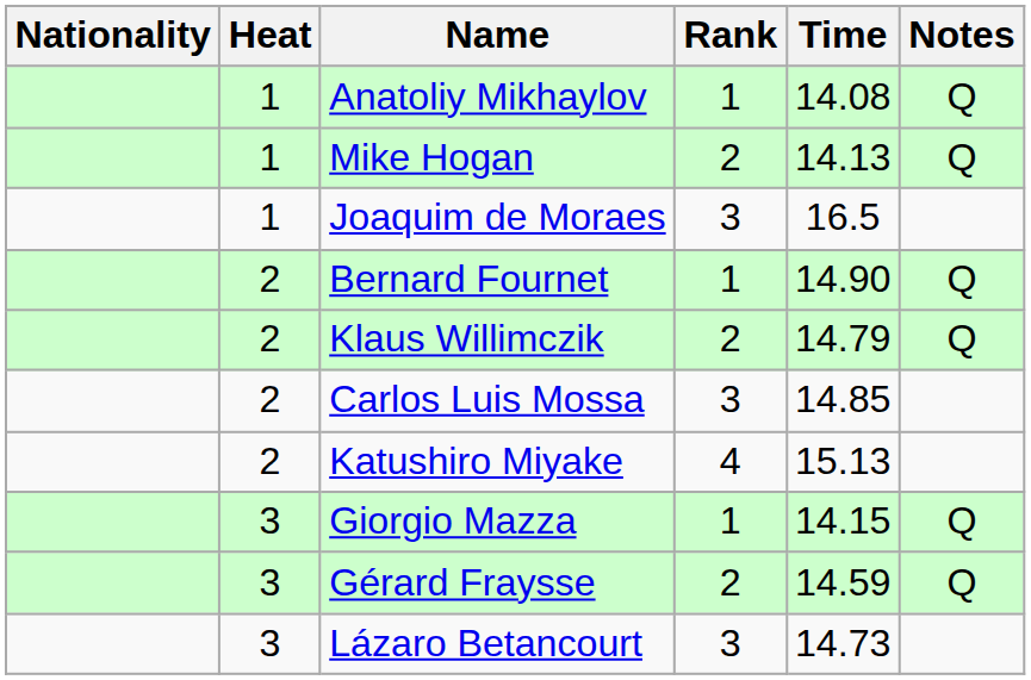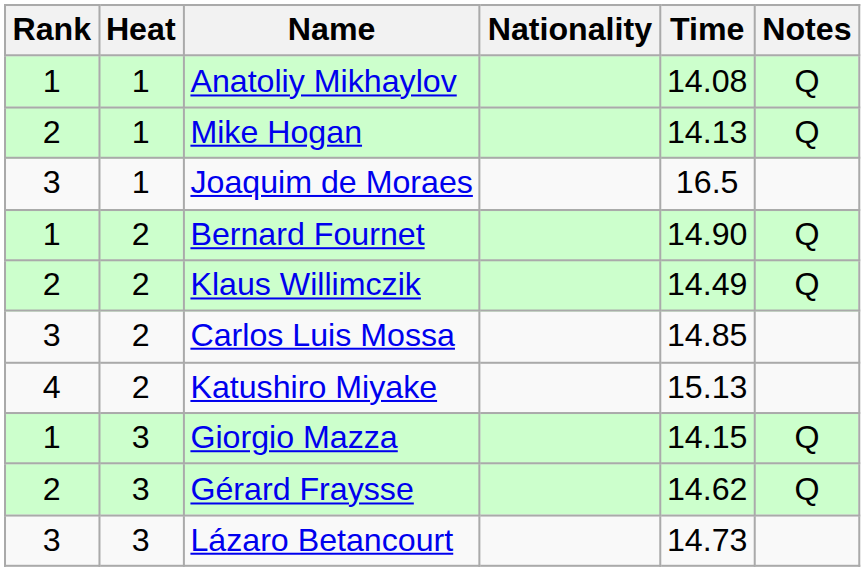columns swapped: Rank <-> Nationality
Klaus Willimczik | Time: 14.79 -> 14.49
Gérard Fraysse | Time: 14.59 -> 14.62
